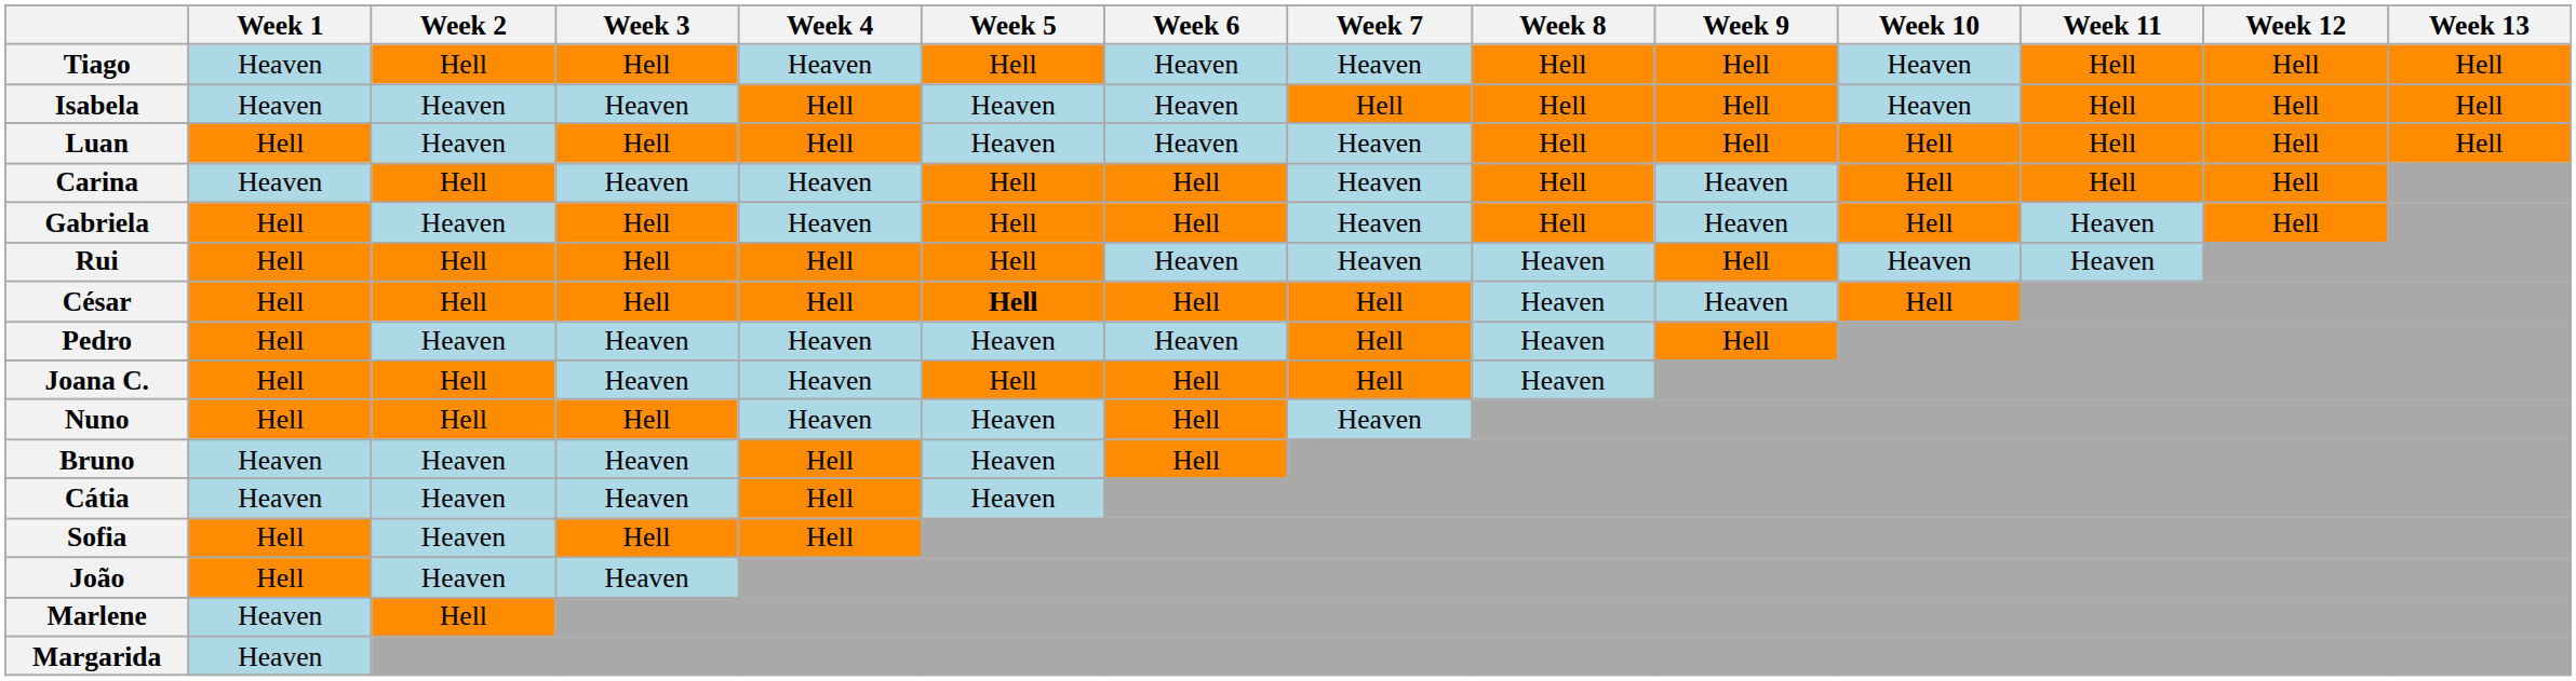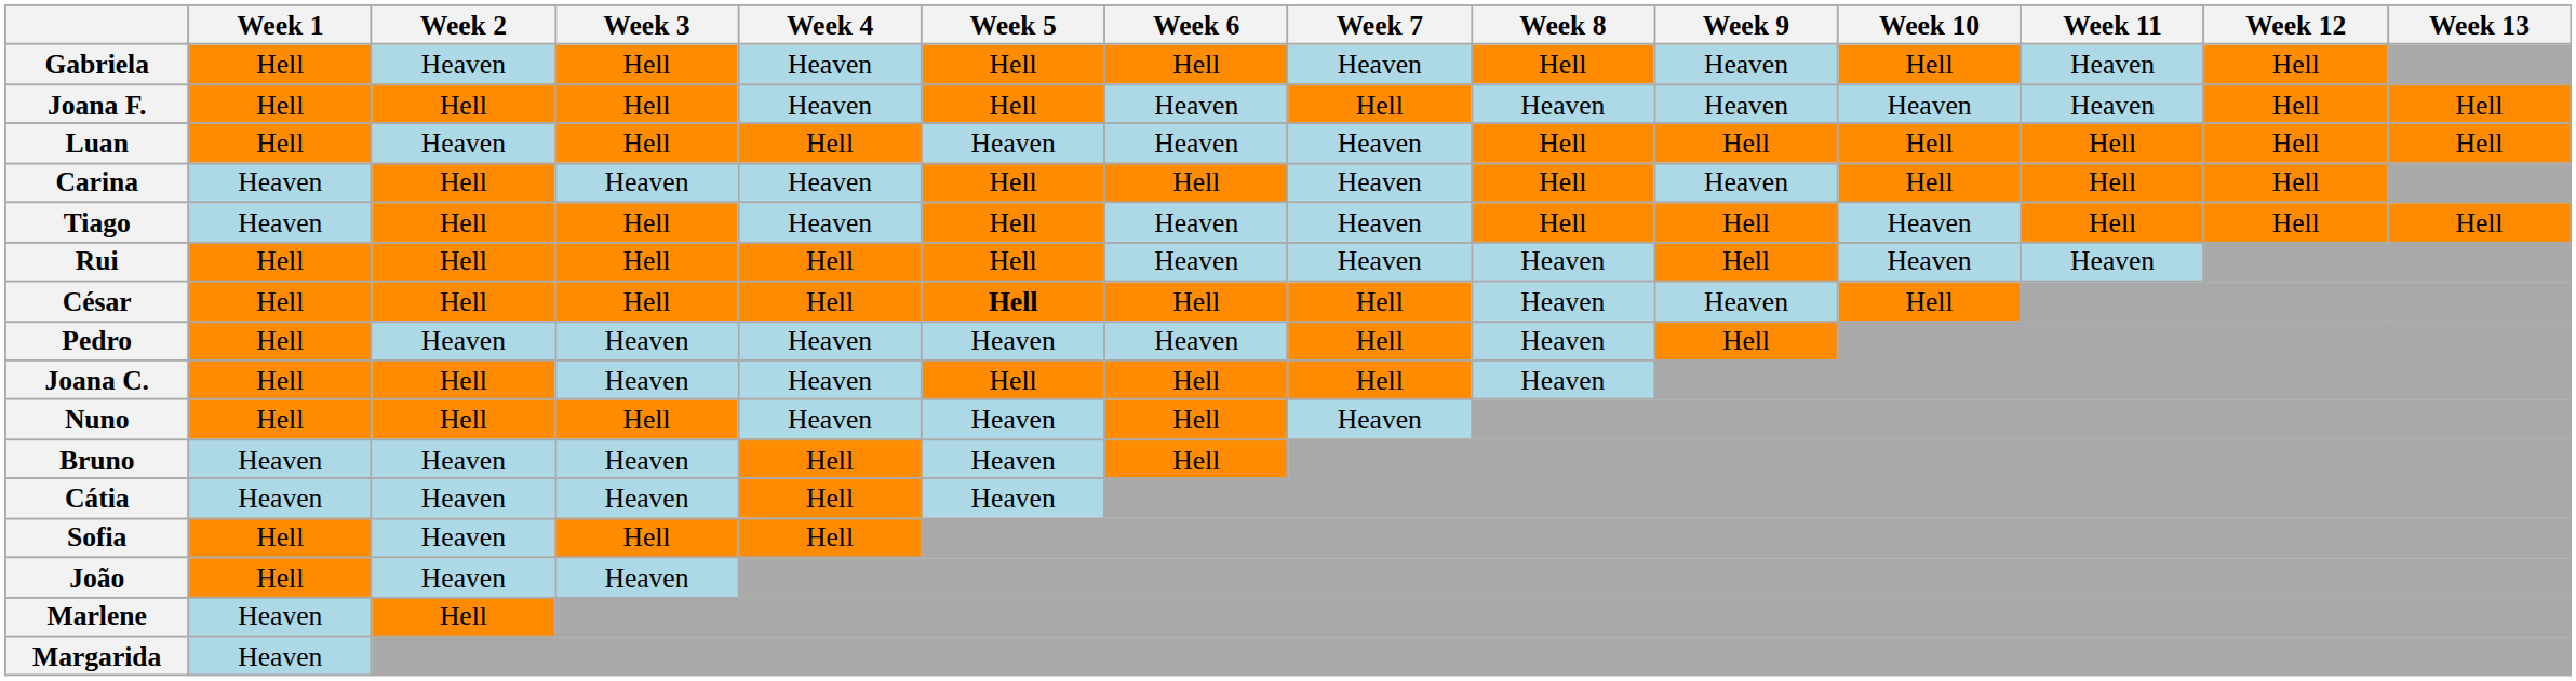rows swapped: Tiago <-> Gabriela
+ row: Joana F. | Hell | Hell | Hell | Heaven | Hell | Heaven | Hell | Heaven | Heaven | Heaven | Heaven | Hell | Hell
- row: Isabela | Heaven | Heaven | Heaven | Hell | Heaven | Heaven | Hell | Hell | Hell | Heaven | Hell | Hell | Hell
